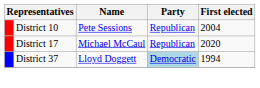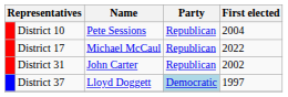District 17 | First elected: 2020 -> 2022
+ row: District 31 | John Carter | Republican | 2002
District 37 | First elected: 1994 -> 1997
